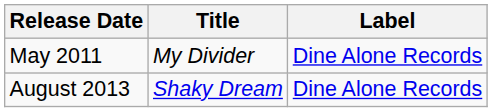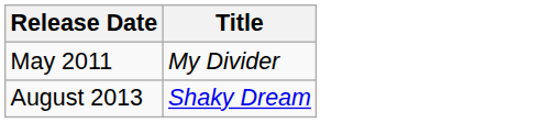- column: Label | Dine Alone Records | Dine Alone Records
